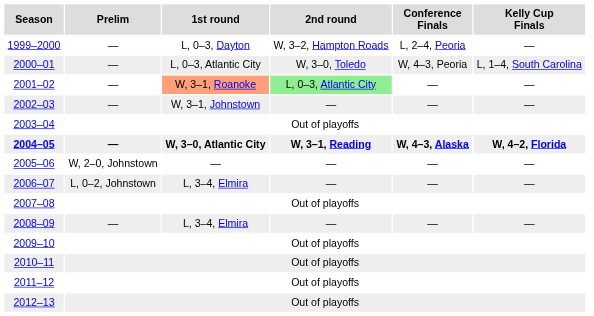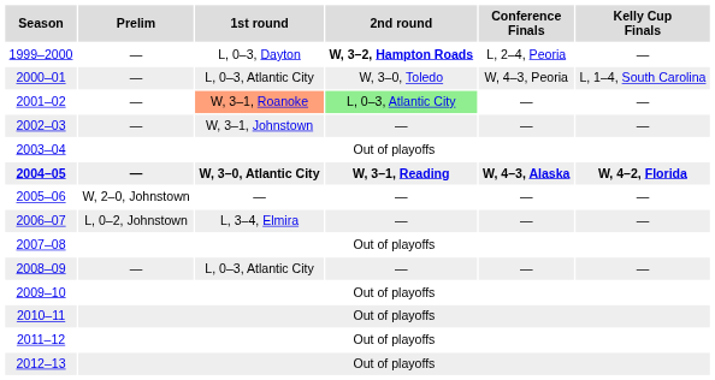1999–2000 | 2nd round: normal -> bold
2008–09 | 1st round: L, 3–4, Elmira -> L, 0–3, Atlantic City
